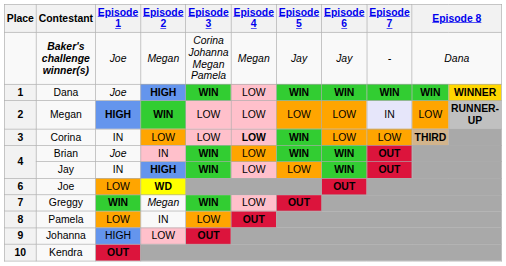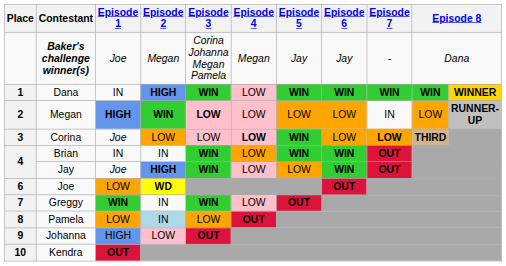1 | Episode 1: Joe -> IN
2 | Episode 3: normal -> bold
2 | Episode 7: lavender background -> no background
3 | Episode 1: IN -> Joe
3 | Episode 7: normal -> bold
4 / Brian | Episode 1: Joe -> IN
4 / Brian | Episode 2: pink background -> no background
4 / Jay | Episode 1: IN -> Joe
7 | Episode 2: Megan -> IN
8 | Episode 2: no background -> lightblue background
